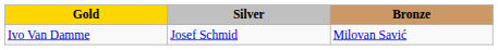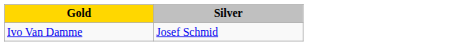- column: Bronze | Milovan Savić
